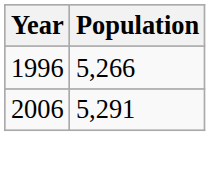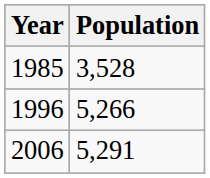+ row: 1985 | 3,528
